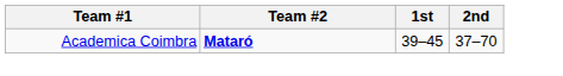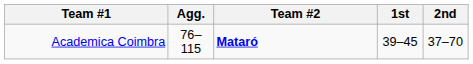+ column: Agg. | 76–115
